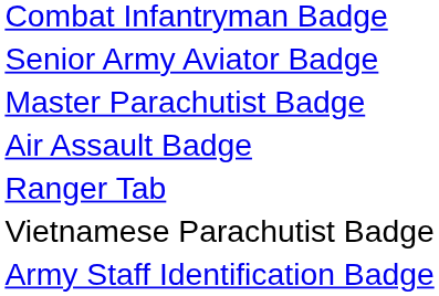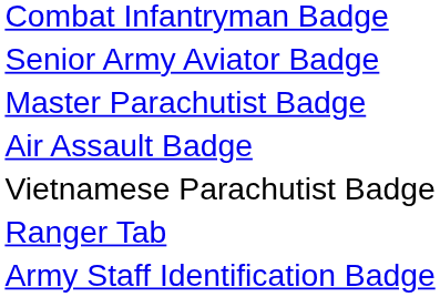rows swapped: Ranger Tab <-> Vietnamese Parachutist Badge
